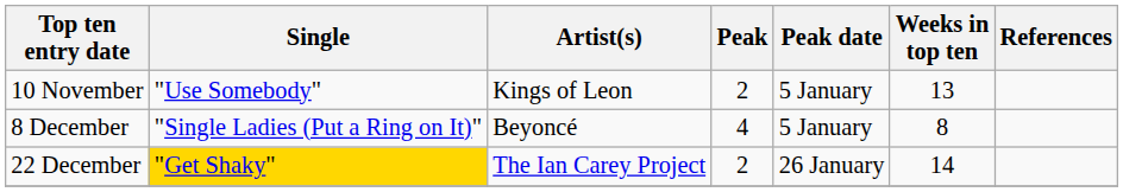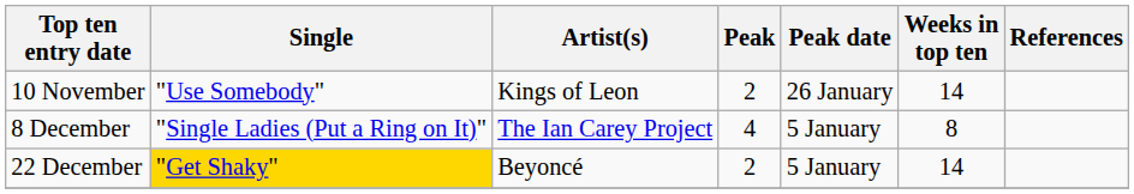10 November | Peak date: 5 January -> 26 January
10 November | Weeks in top ten: 13 -> 14
8 December | Artist(s): Beyoncé -> The Ian Carey Project
22 December | Artist(s): The Ian Carey Project -> Beyoncé
22 December | Peak date: 26 January -> 5 January
